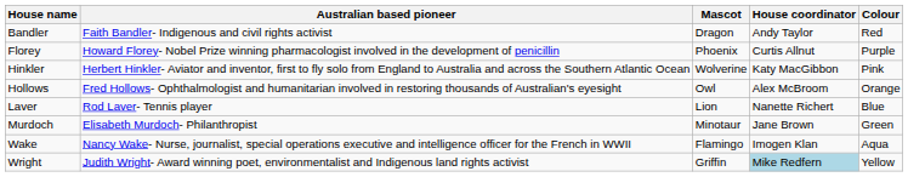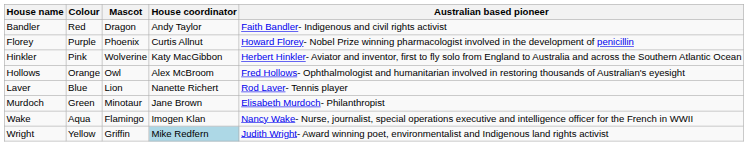columns swapped: Colour <-> Australian based pioneer
